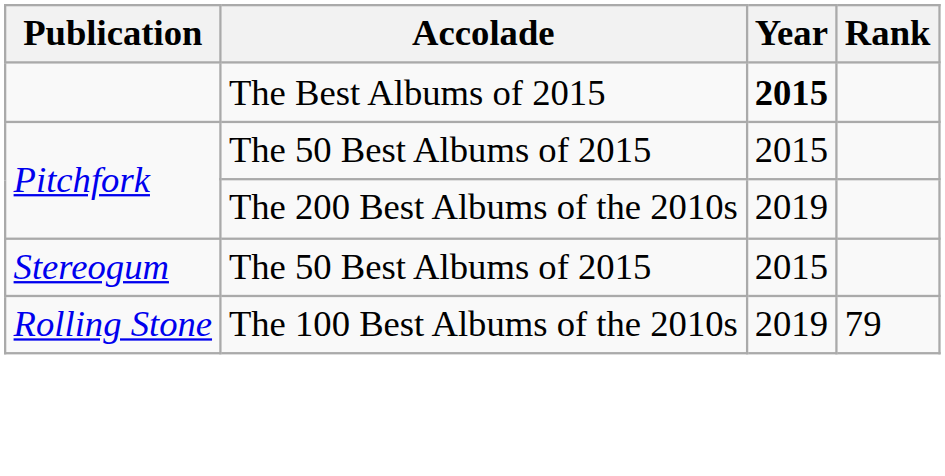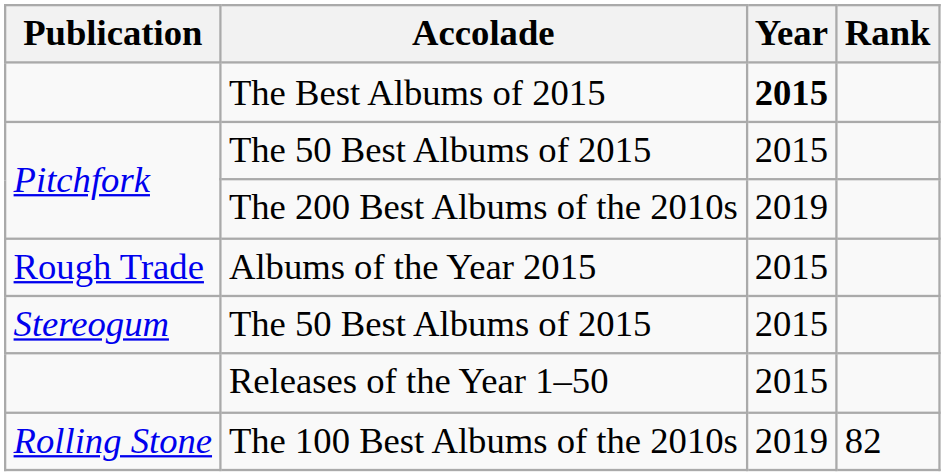+ row: Rough Trade | Albums of the Year 2015 | 2015
+ row: Releases of the Year 1–50 | 2015
The 100 Best Albums of the 2010s | Rank: 79 -> 82
